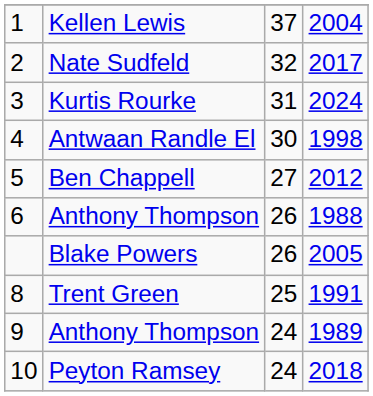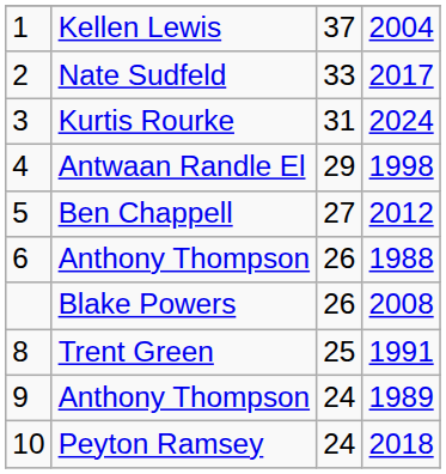Nate Sudfeld | column 3: 32 -> 33
Antwaan Randle El | column 3: 30 -> 29
Blake Powers | column 4: 2005 -> 2008
